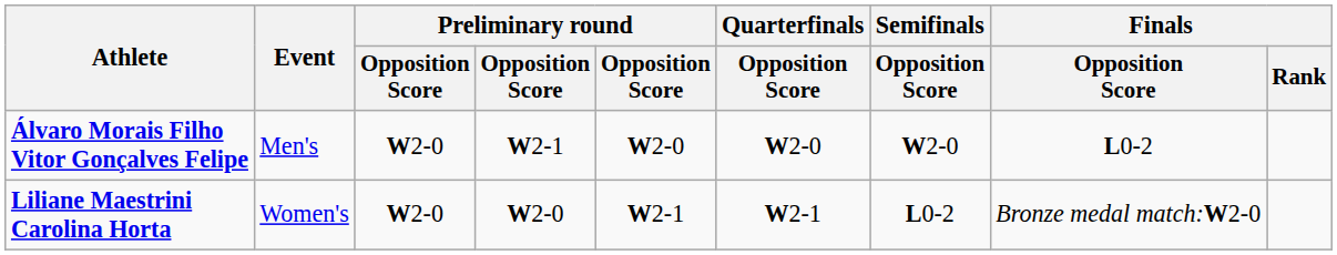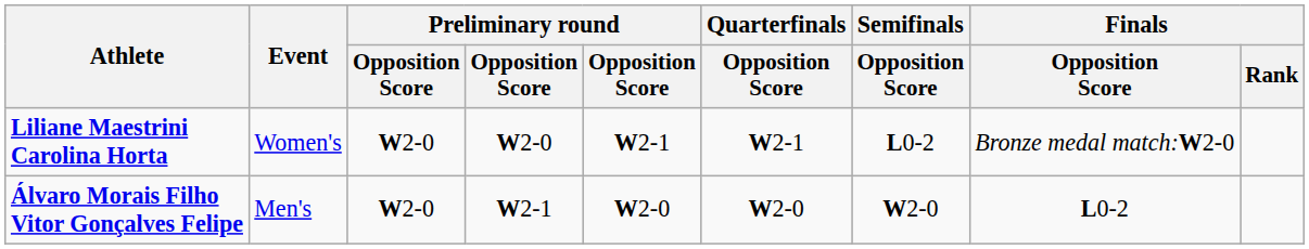rows swapped: Álvaro Morais Filho Vitor Gonçalves Felipe <-> Liliane Maestrini Carolina Horta
